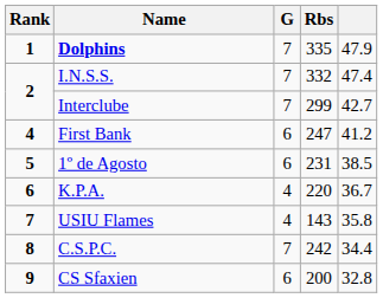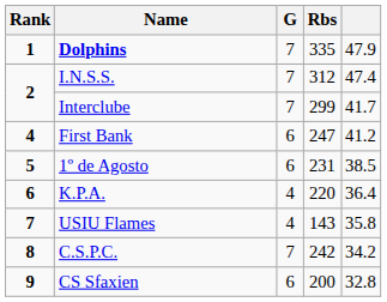I.N.S.S. | Rbs: 332 -> 312
Interclube | column 5: 42.7 -> 41.7
K.P.A. | column 5: 36.7 -> 36.4
C.S.P.C. | column 5: 34.4 -> 34.2
